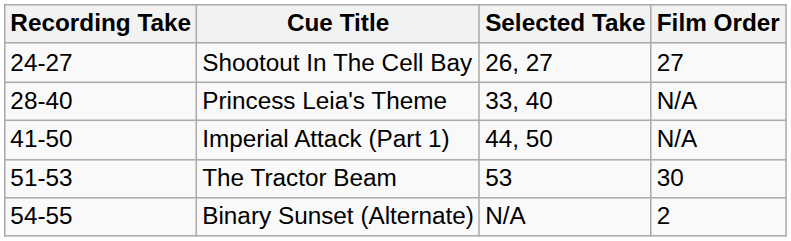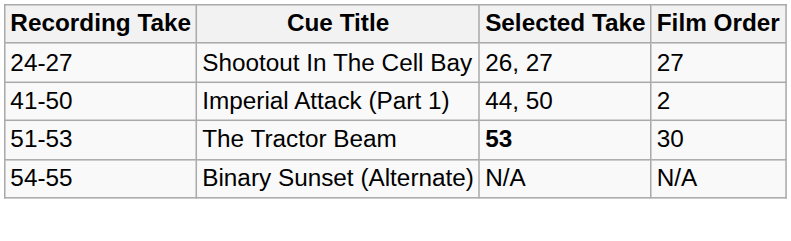- row: 28-40 | Princess Leia's Theme | 33, 40 | N/A
Imperial Attack (Part 1) | Film Order: N/A -> 2
The Tractor Beam | Selected Take: normal -> bold
Binary Sunset (Alternate) | Film Order: 2 -> N/A
